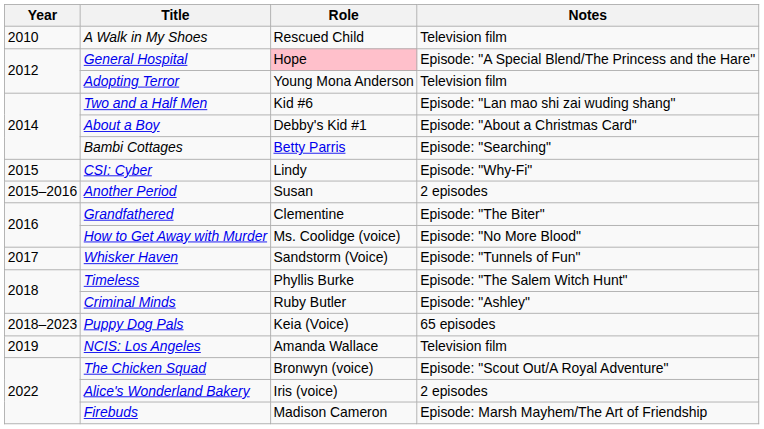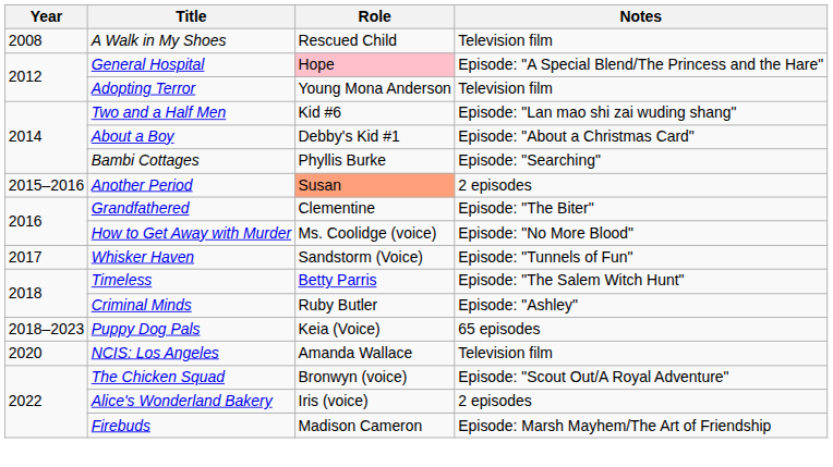A Walk in My Shoes | Year: 2010 -> 2008
Bambi Cottages | Role: Betty Parris -> Phyllis Burke
- row: 2015 | CSI: Cyber | Lindy | Episode: "Why-Fi"
Another Period | Role: no background -> lightsalmon background
Timeless | Role: Phyllis Burke -> Betty Parris
NCIS: Los Angeles | Year: 2019 -> 2020
